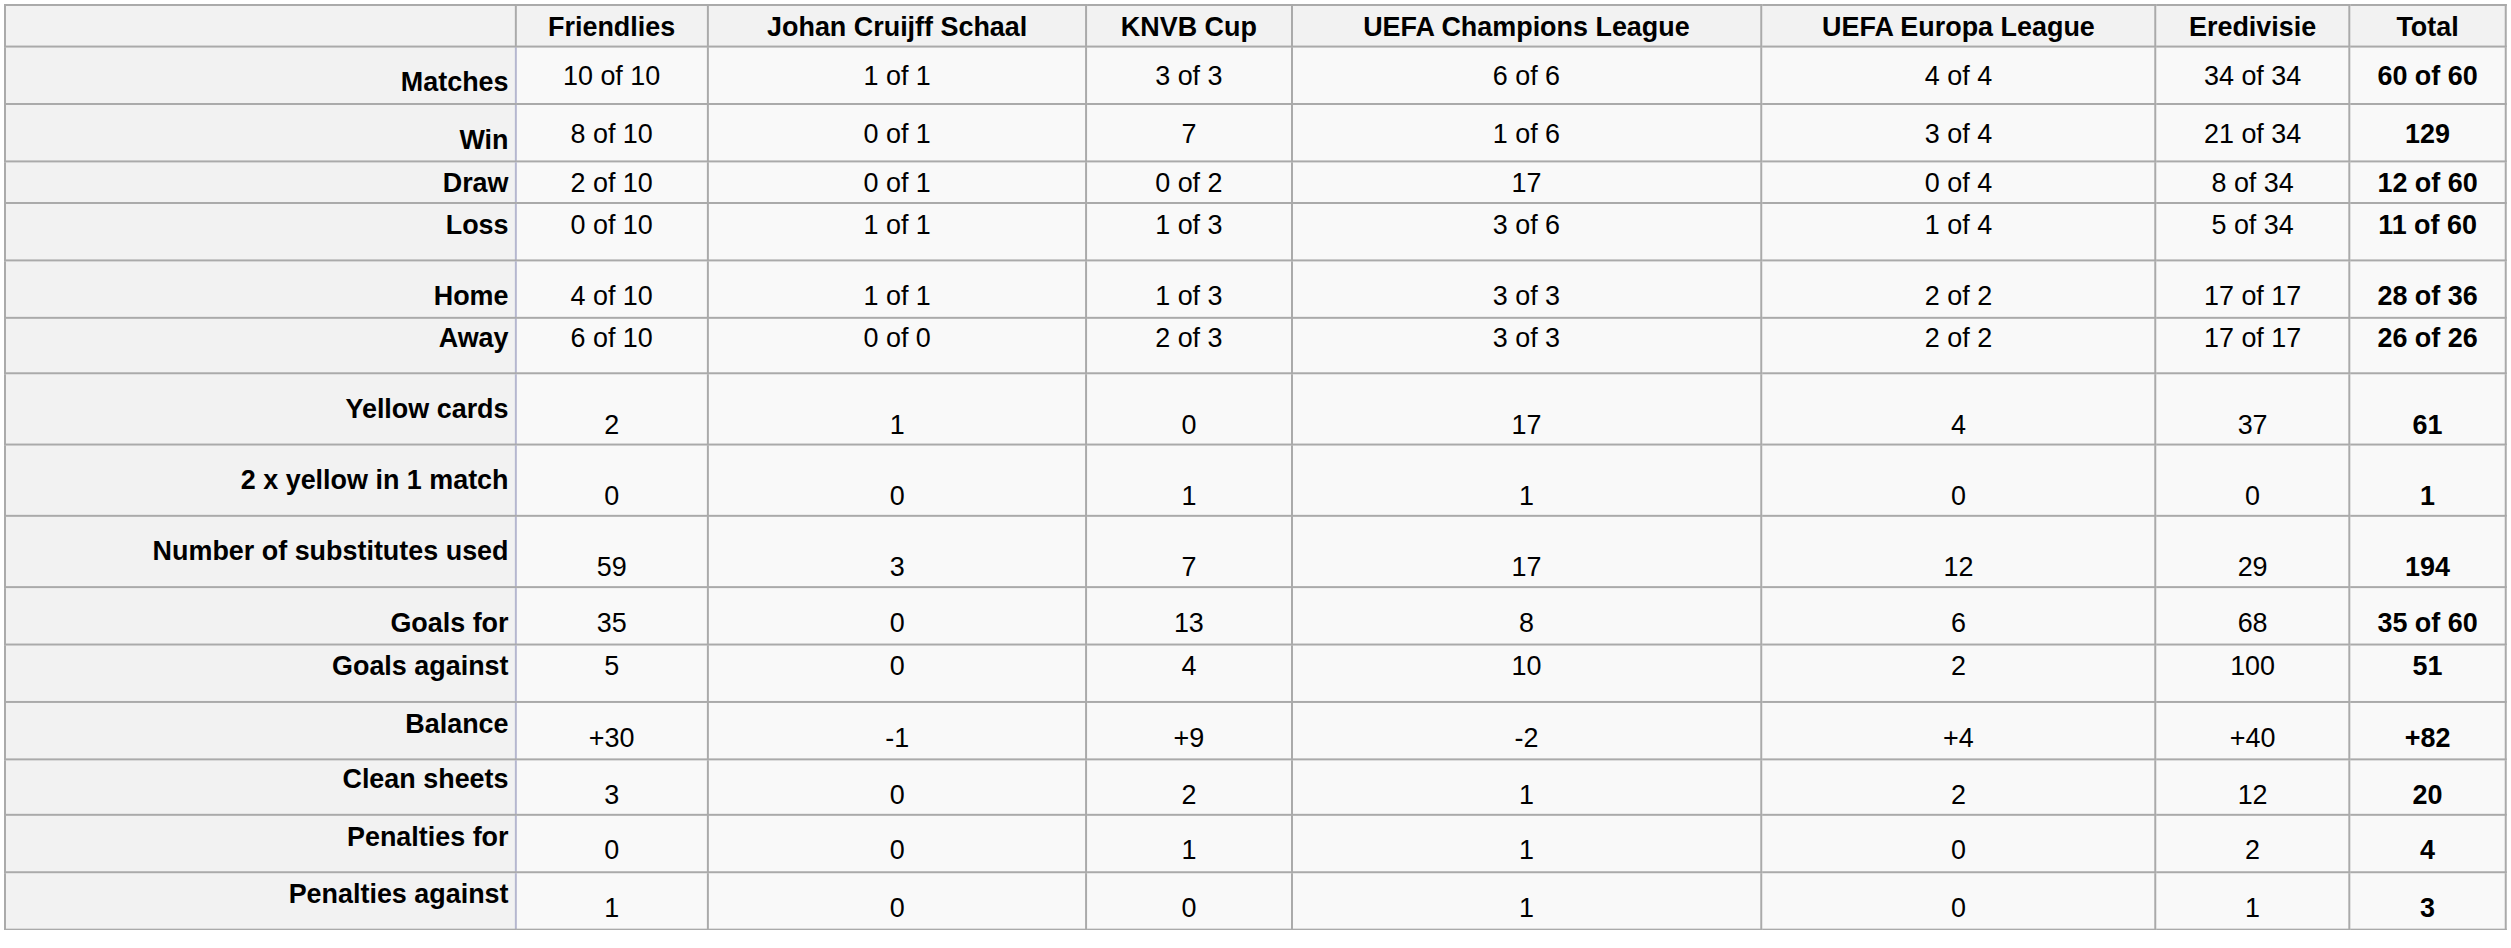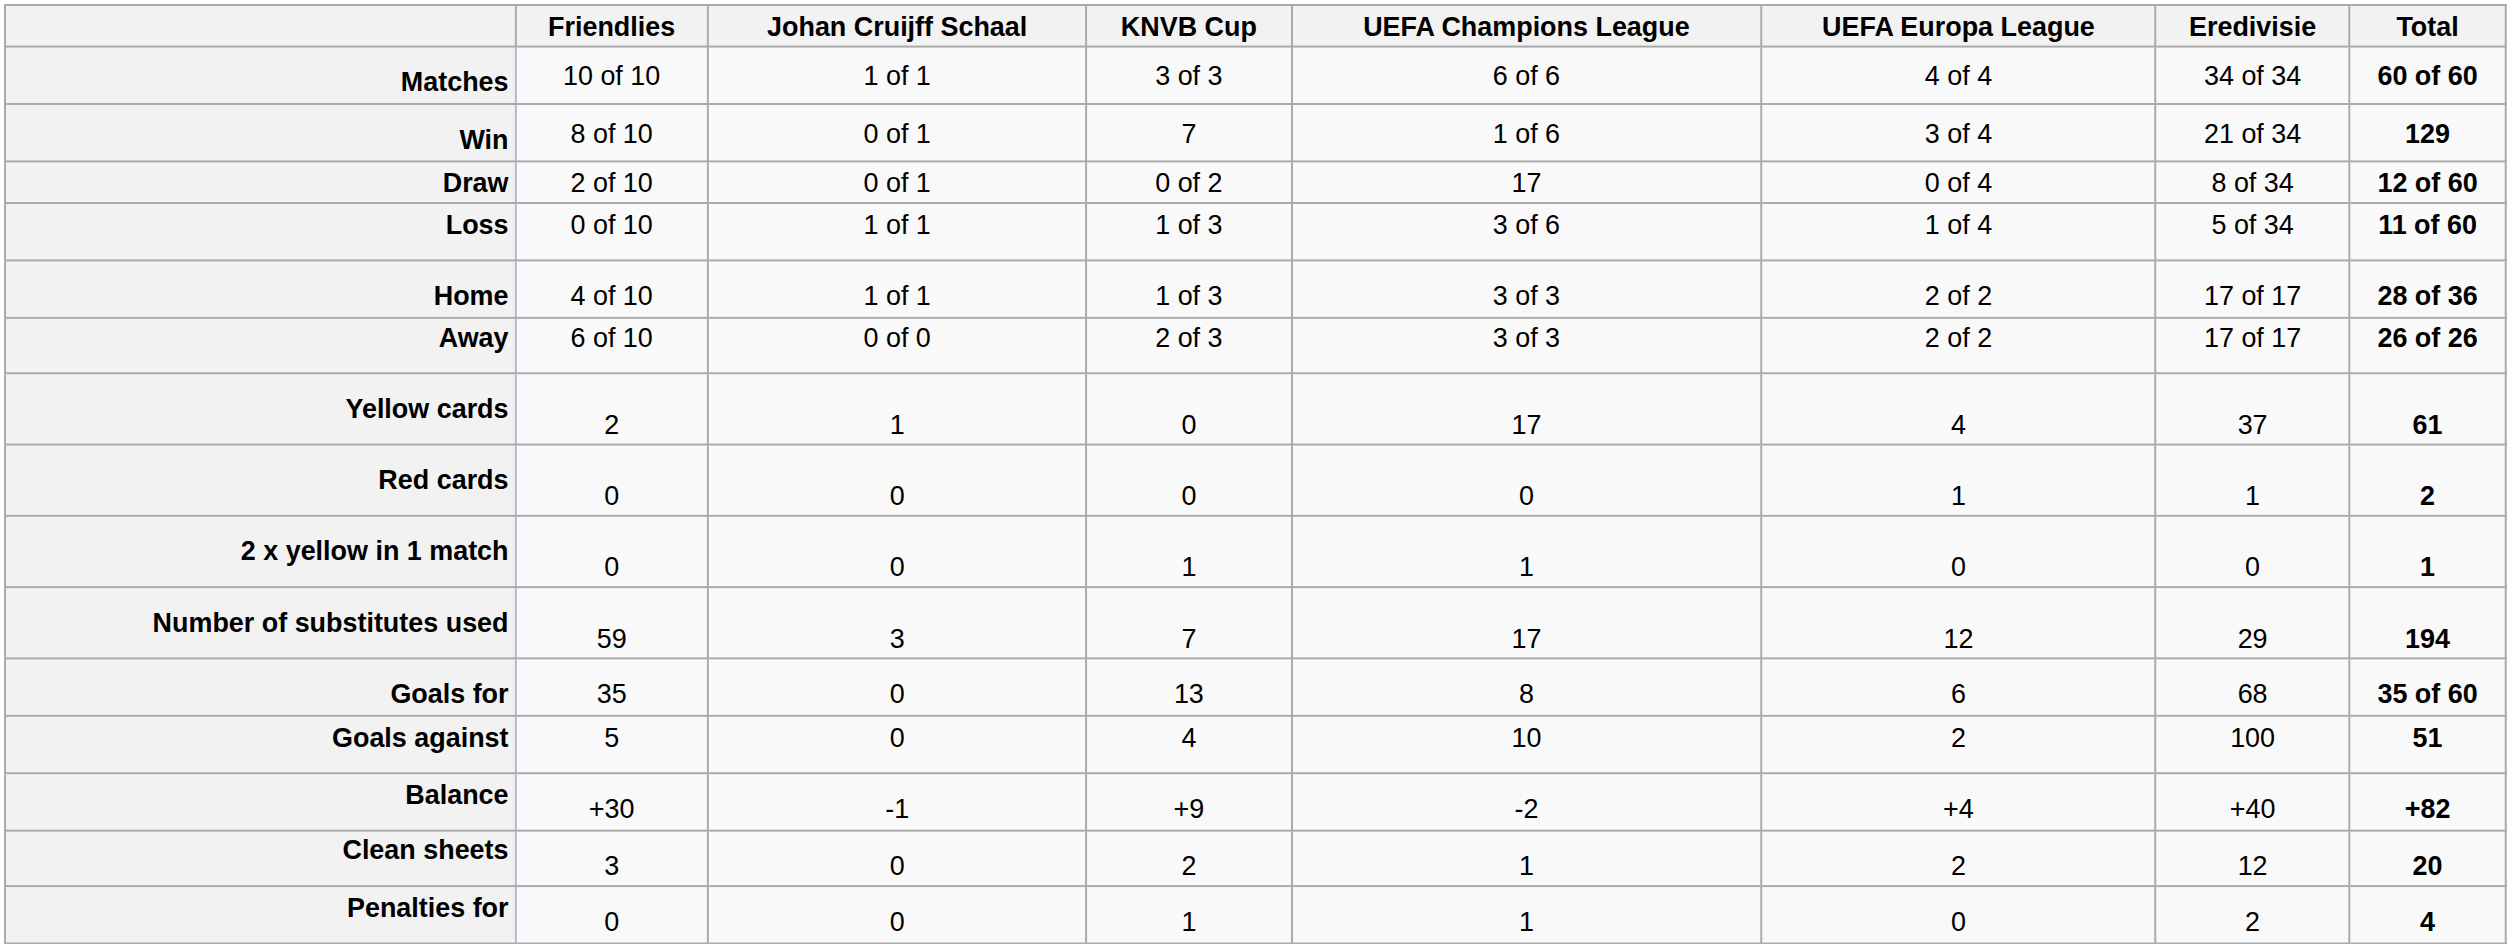+ row: Red cards | 0 | 0 | 0 | 0 | 1 | 1 | 2
- row: Penalties against | 1 | 0 | 0 | 1 | 0 | 1 | 3
